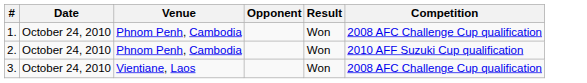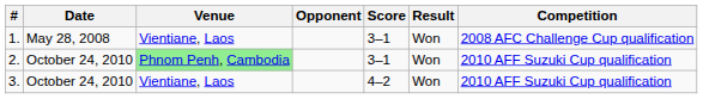+ column: Score | 3–1 | 3–1 | 4–2
1. | Date: October 24, 2010 -> May 28, 2008
1. | Venue: Phnom Penh, Cambodia -> Vientiane, Laos
2. | Venue: no background -> lightgreen background
3. | Competition: 2008 AFC Challenge Cup qualification -> 2010 AFF Suzuki Cup qualification
